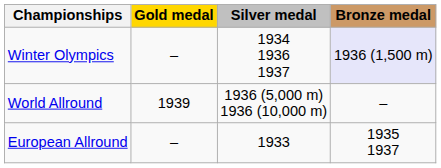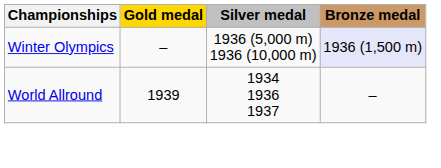Winter Olympics | Silver medal: 1934 1936 1937 -> 1936 (5,000 m) 1936 (10,000 m)
World Allround | Silver medal: 1936 (5,000 m) 1936 (10,000 m) -> 1934 1936 1937
- row: European Allround | – | 1933 | 1935 1937
